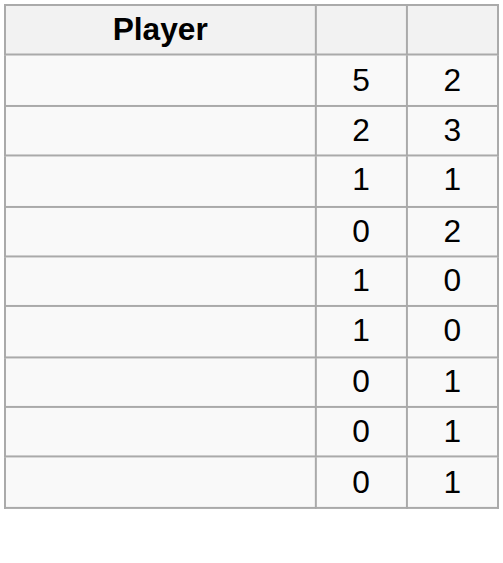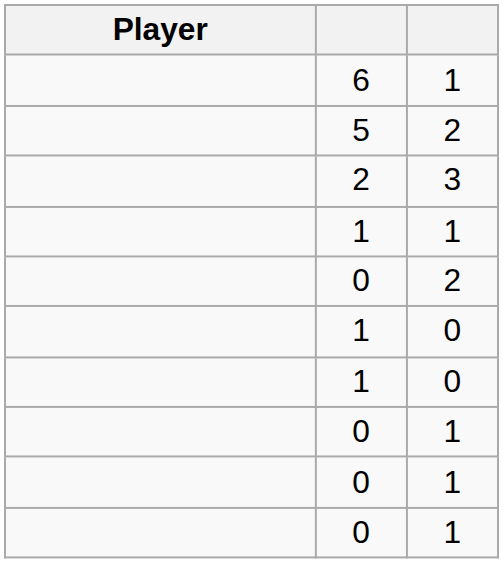+ row: 6 | 1
